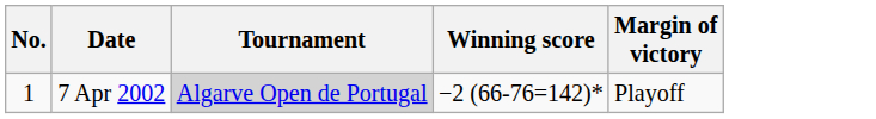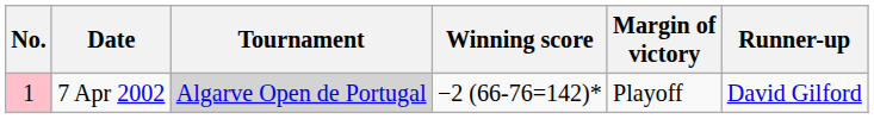+ column: Runner-up | David Gilford
7 Apr 2002 | No.: no background -> pink background
